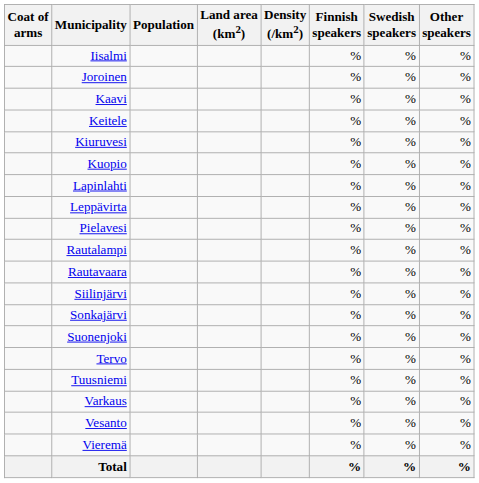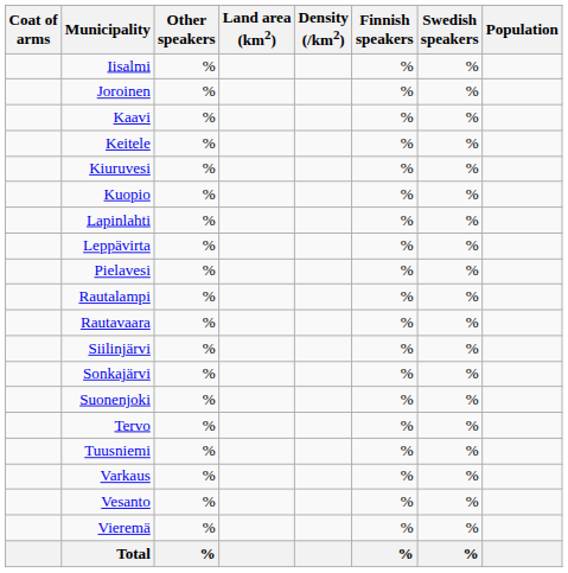columns swapped: Population <-> Other speakers
